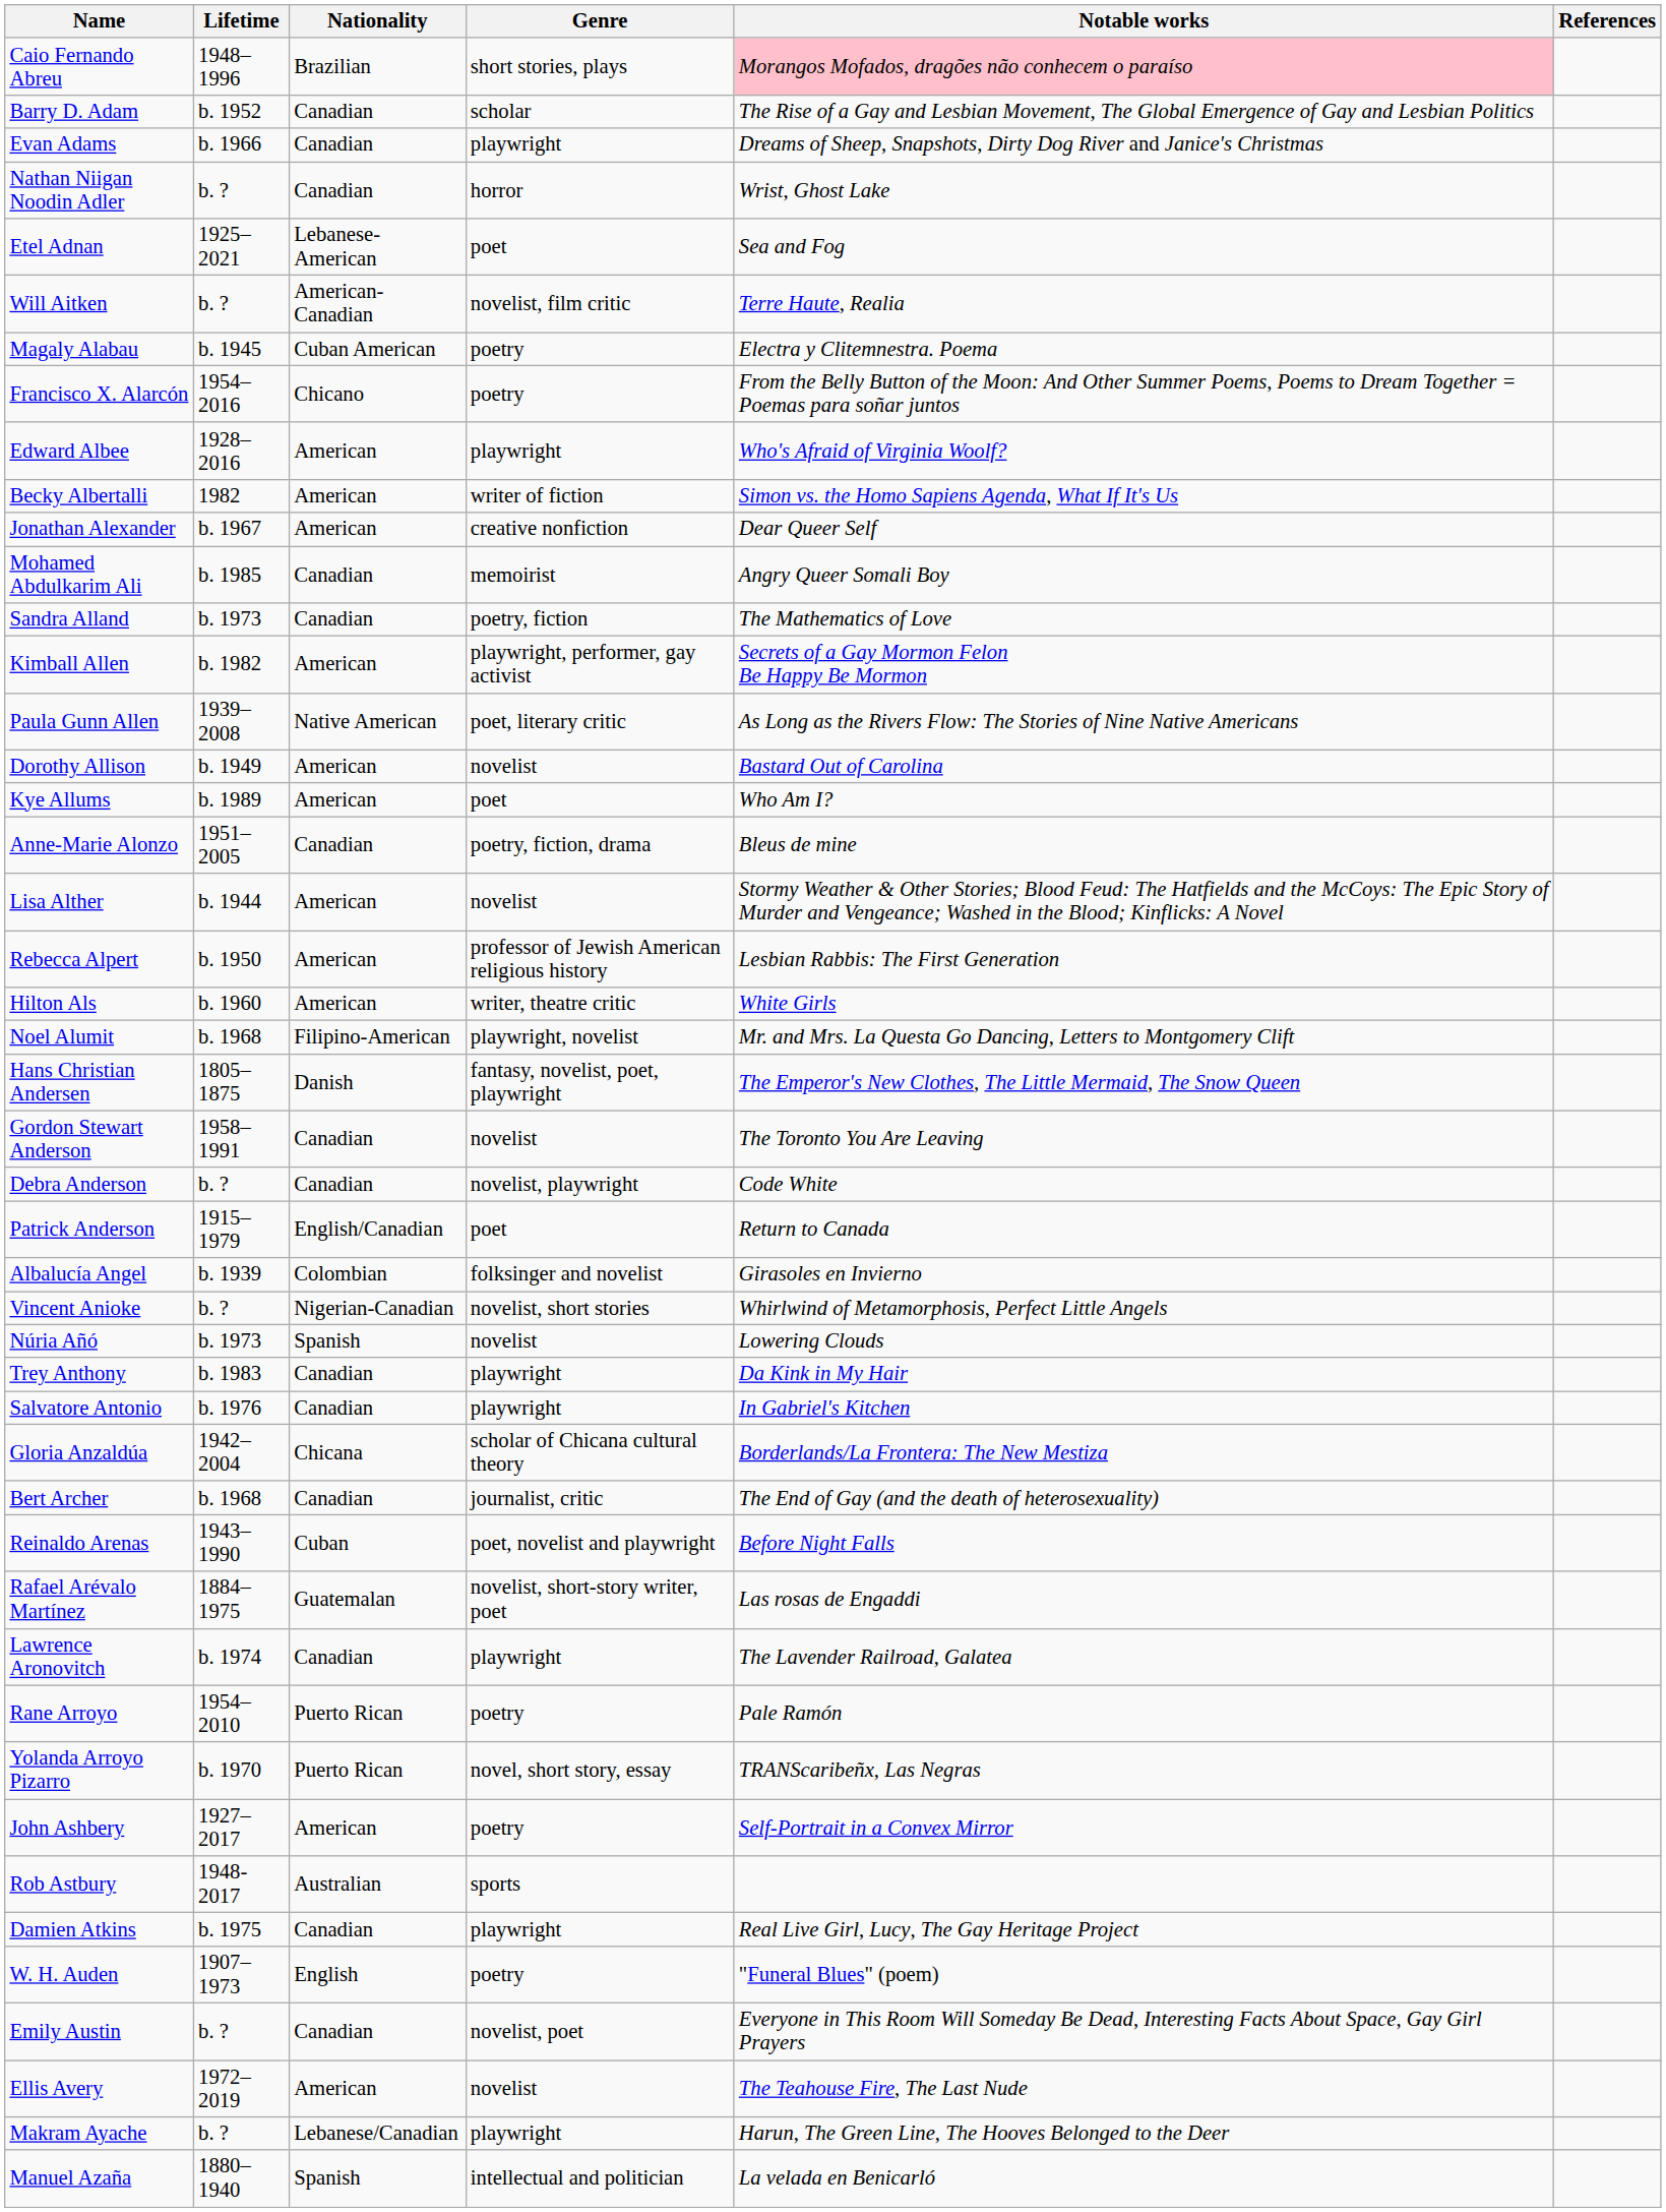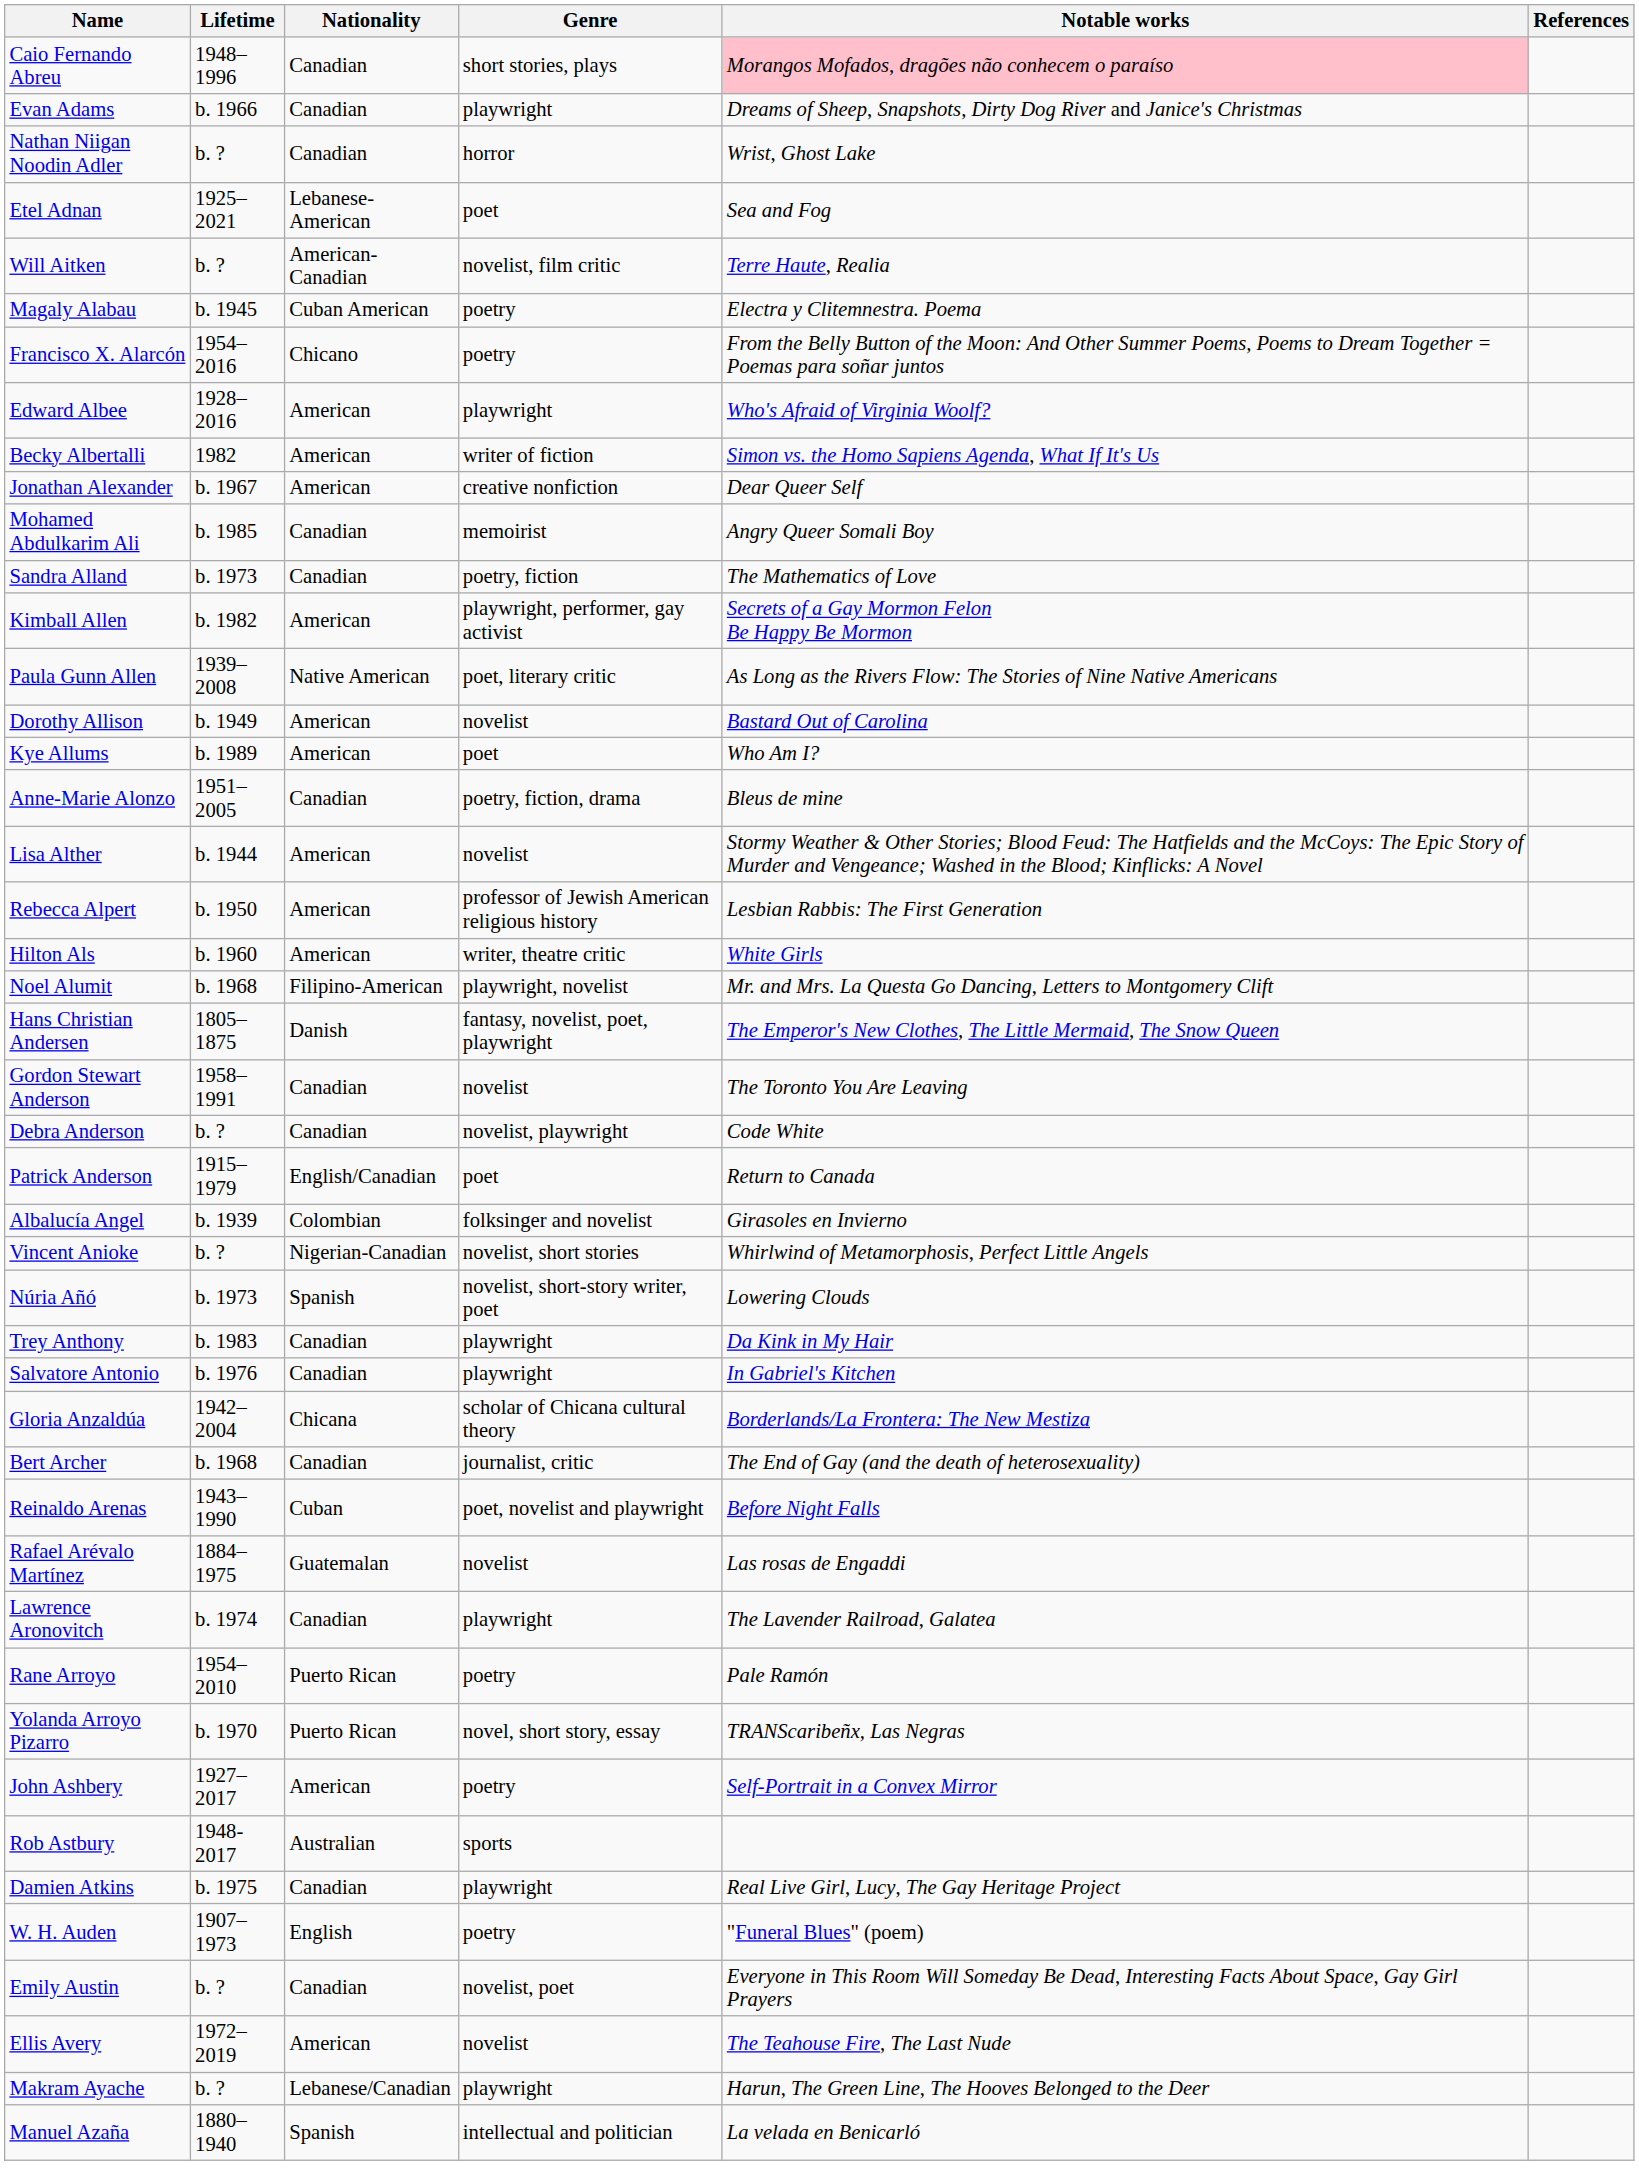Caio Fernando Abreu | Nationality: Brazilian -> Canadian
- row: Barry D. Adam | b. 1952 | Canadian | scholar | The Rise of a Gay and Lesbian Movement, The Global Emergence of Gay and Lesbian Politics
Núria Añó | Genre: novelist -> novelist, short-story writer, poet
Rafael Arévalo Martínez | Genre: novelist, short-story writer, poet -> novelist
